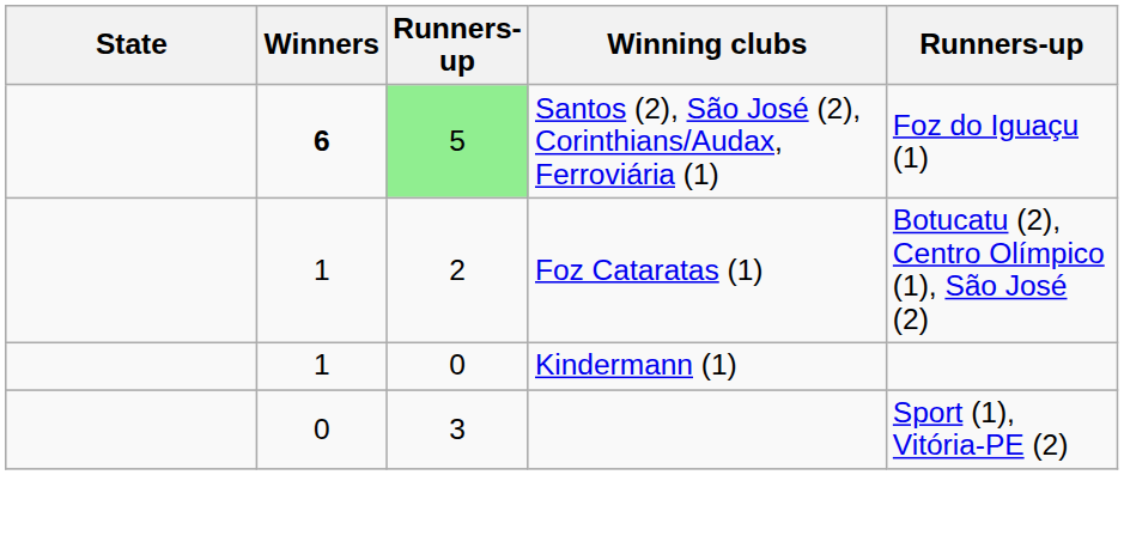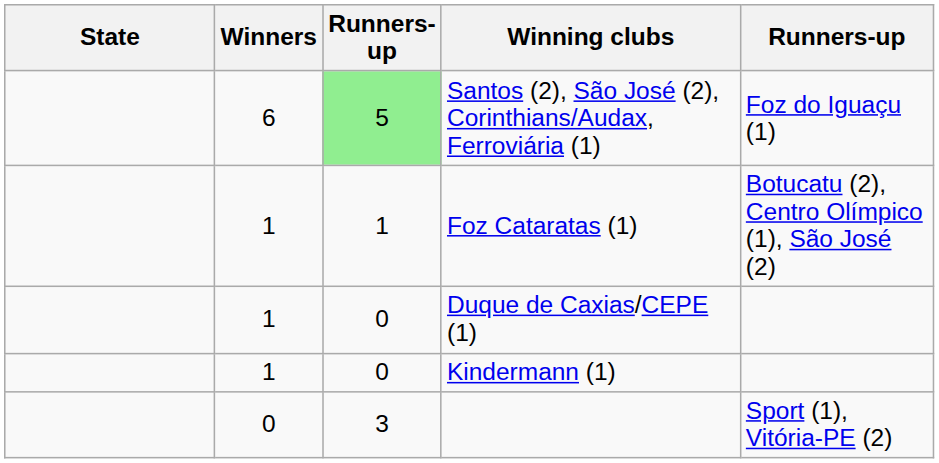Santos (2), São José (2), Corinthians/Audax, Ferroviária (1) | Winners: bold -> normal
Foz Cataratas (1) | column 3: 2 -> 1
+ row: 1 | 0 | Duque de Caxias/CEPE (1)
